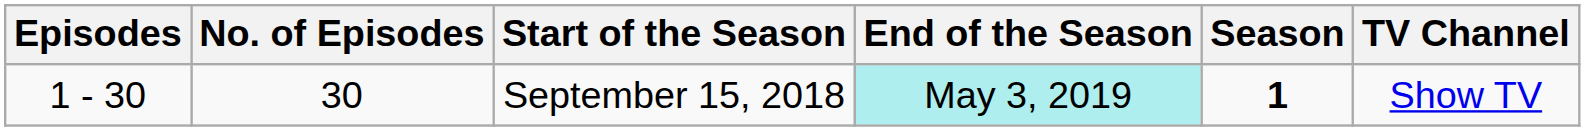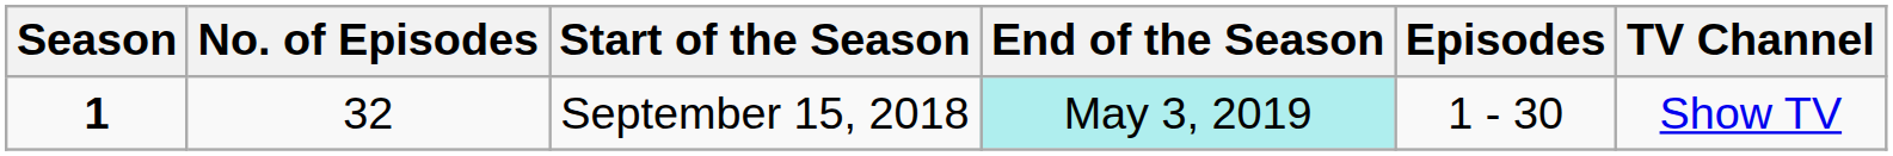columns swapped: Season <-> Episodes
September 15, 2018 | No. of Episodes: 30 -> 32
